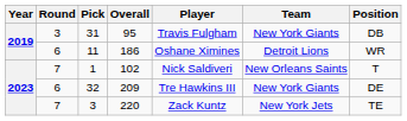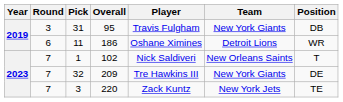32 | Round: 6 -> 7
